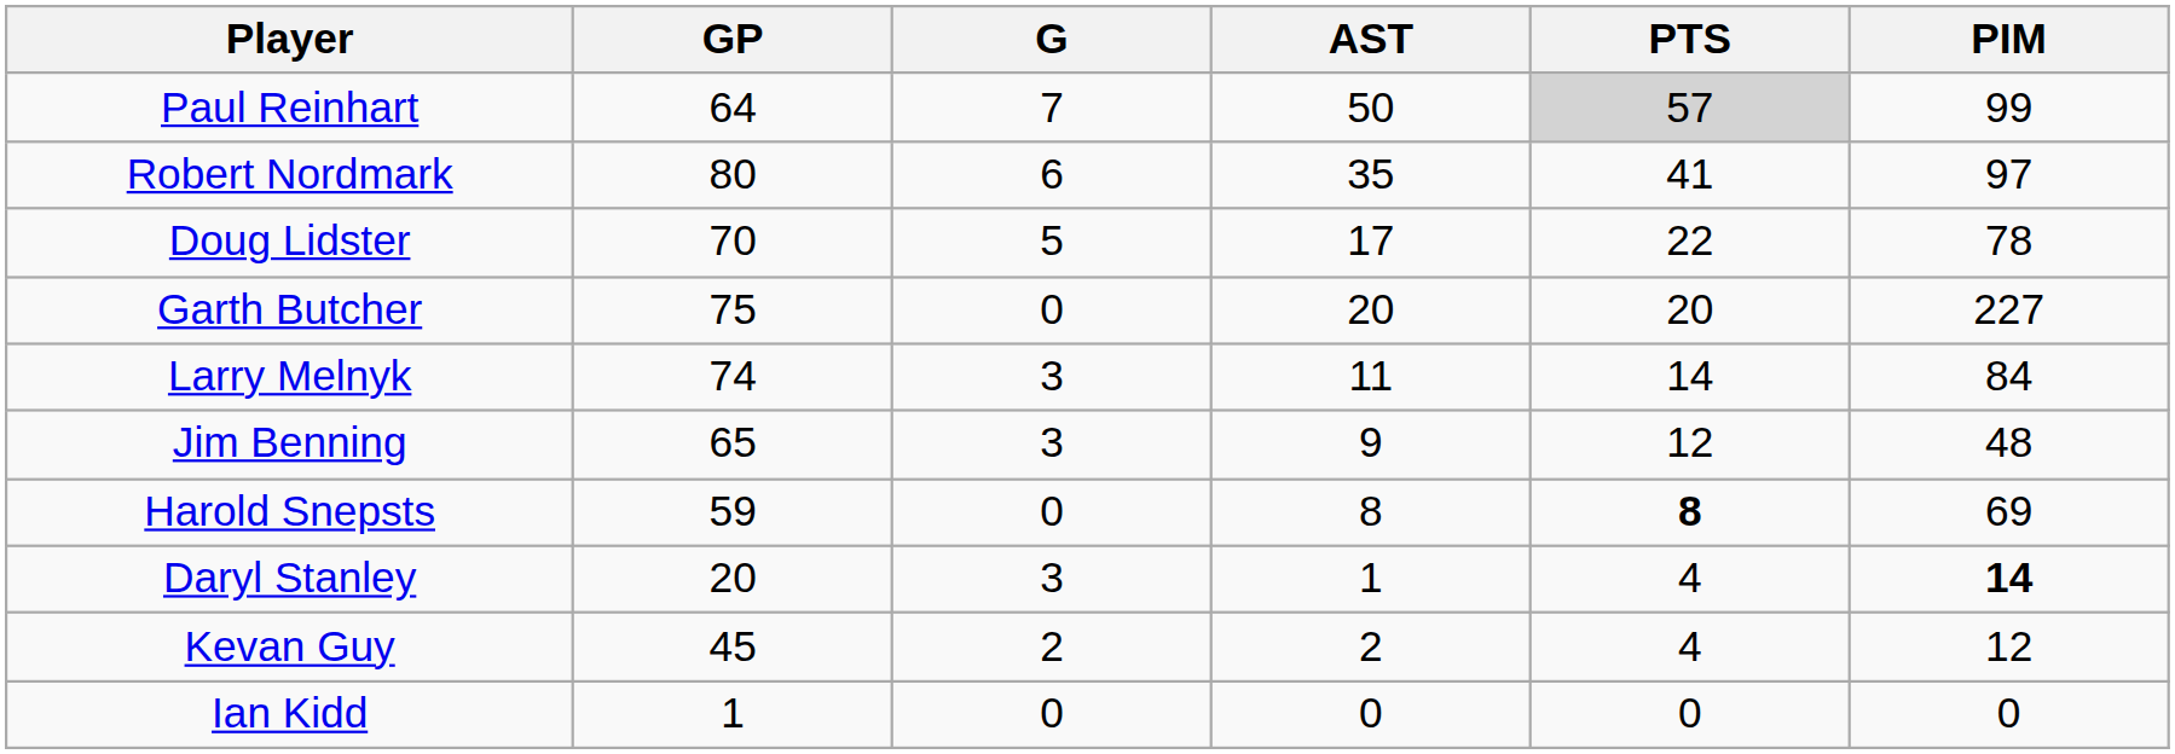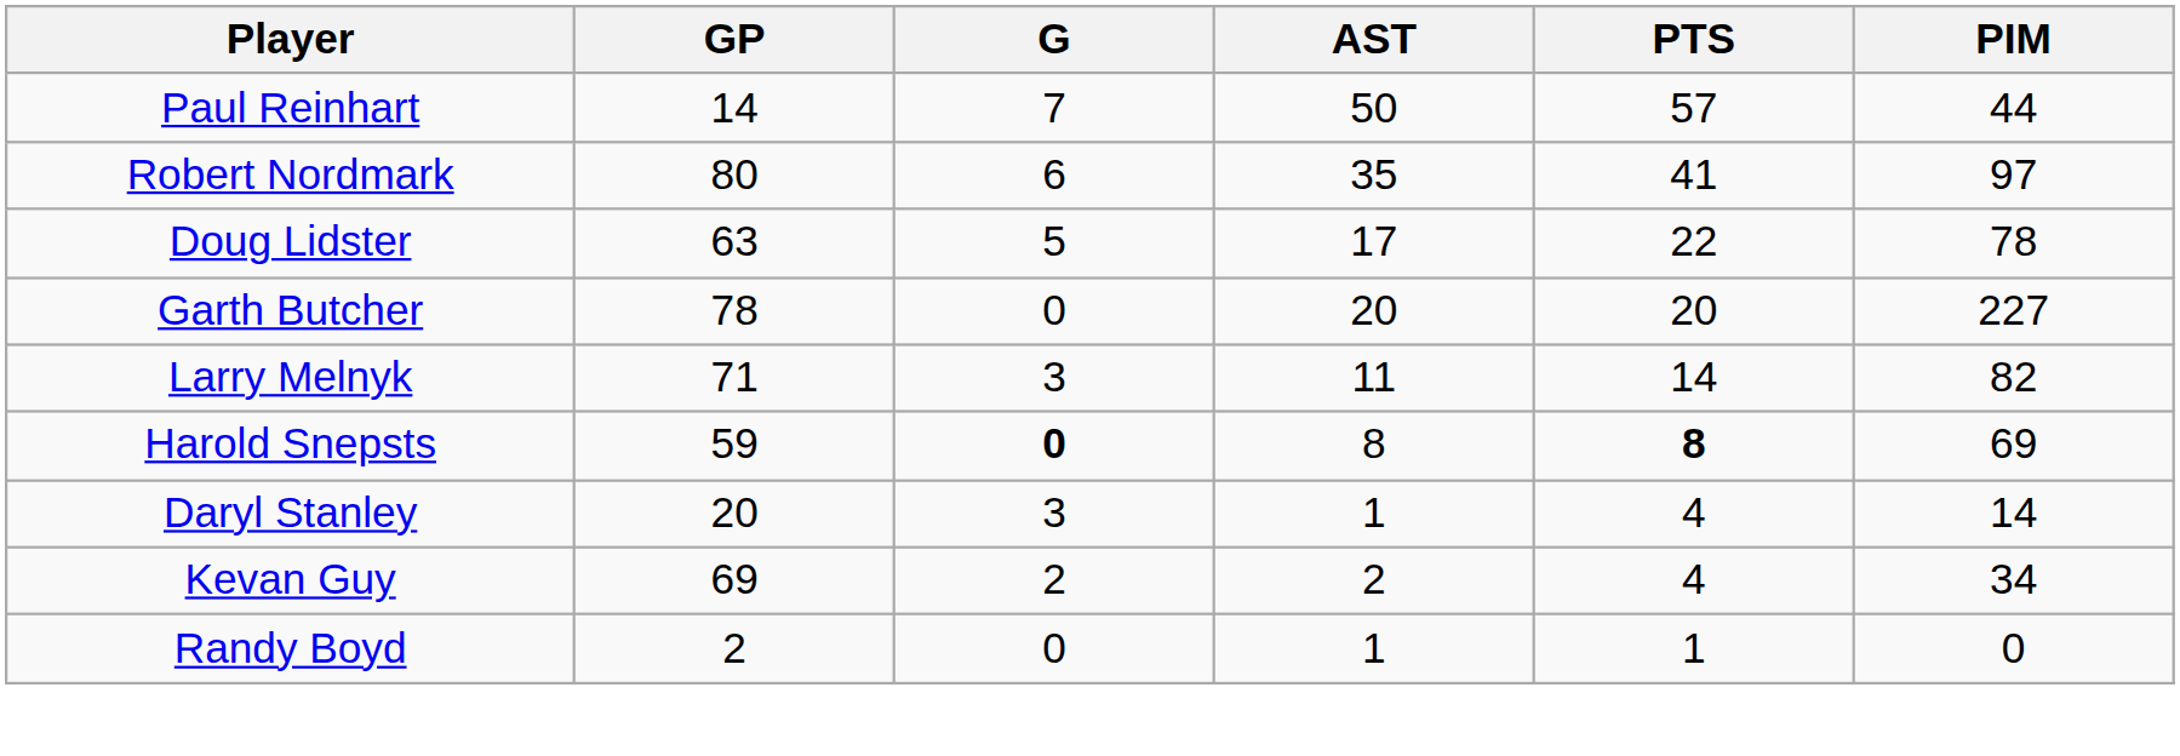Paul Reinhart | GP: 64 -> 14
Paul Reinhart | PTS: lightgrey background -> no background
Paul Reinhart | PIM: 99 -> 44
Doug Lidster | GP: 70 -> 63
Garth Butcher | GP: 75 -> 78
Larry Melnyk | GP: 74 -> 71
Larry Melnyk | PIM: 84 -> 82
- row: Jim Benning | 65 | 3 | 9 | 12 | 48
Harold Snepsts | G: normal -> bold
Daryl Stanley | PIM: bold -> normal
Kevan Guy | GP: 45 -> 69
Kevan Guy | PIM: 12 -> 34
+ row: Randy Boyd | 2 | 0 | 1 | 1 | 0
- row: Ian Kidd | 1 | 0 | 0 | 0 | 0
